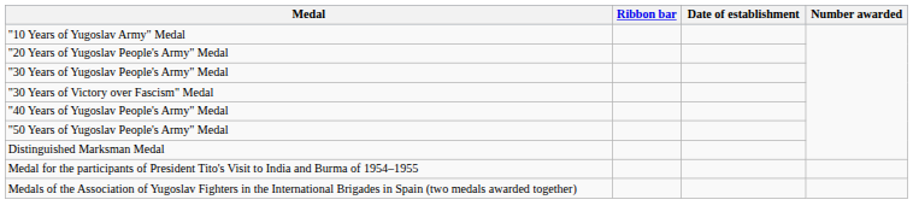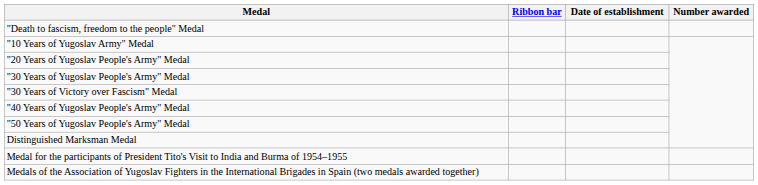+ row: "Death to fascism, freedom to the people" Medal
